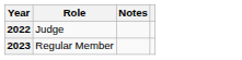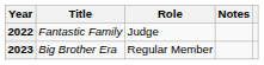+ column: Title | Fantastic Family | Big Brother Era
